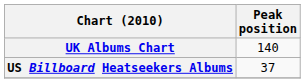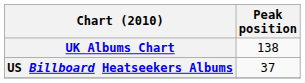UK Albums Chart | Peak position: 140 -> 138
